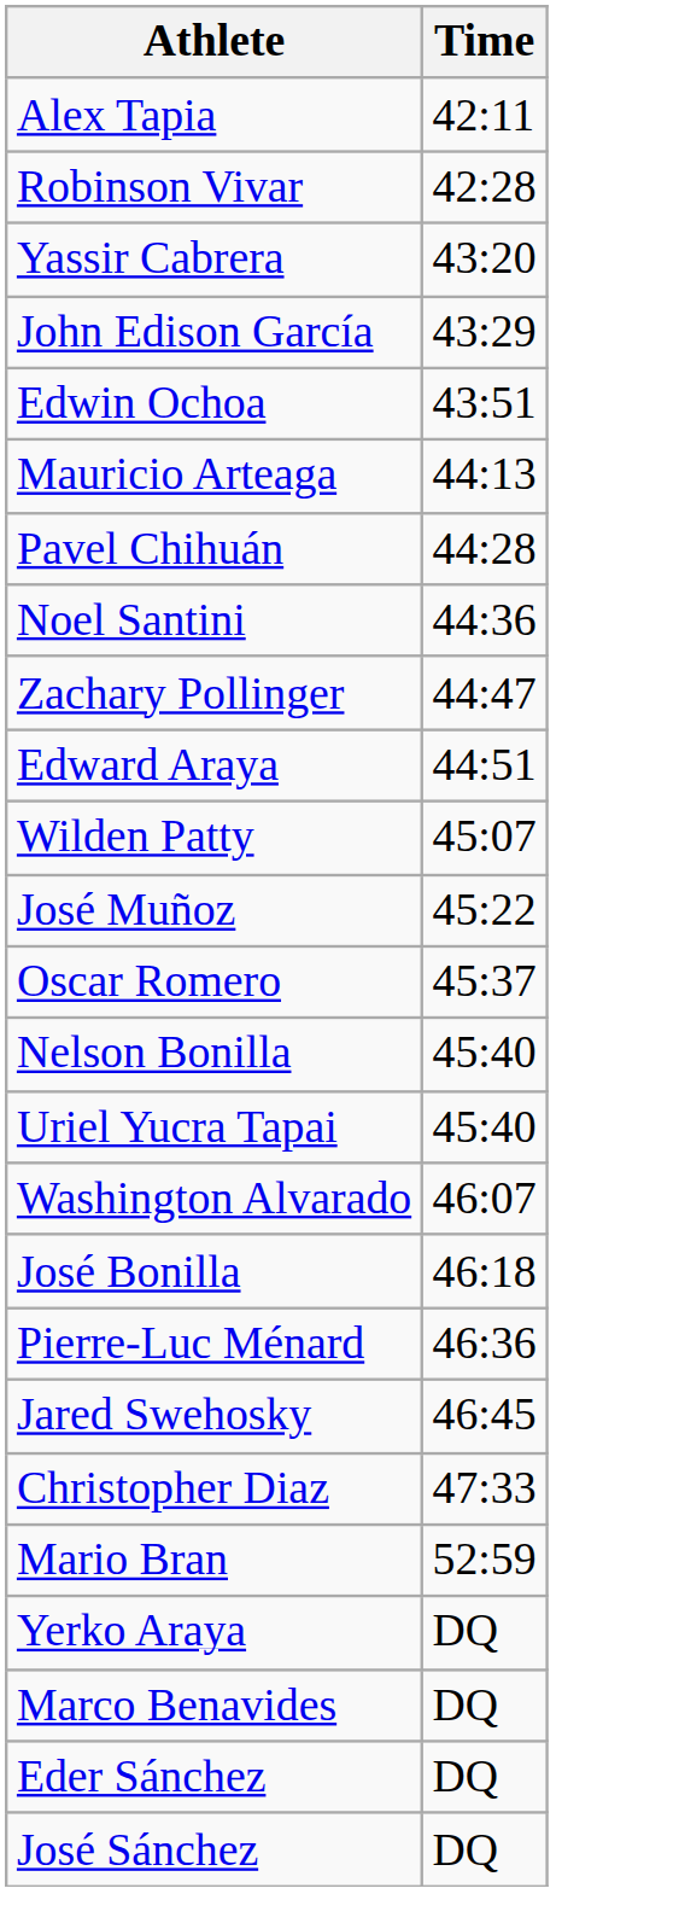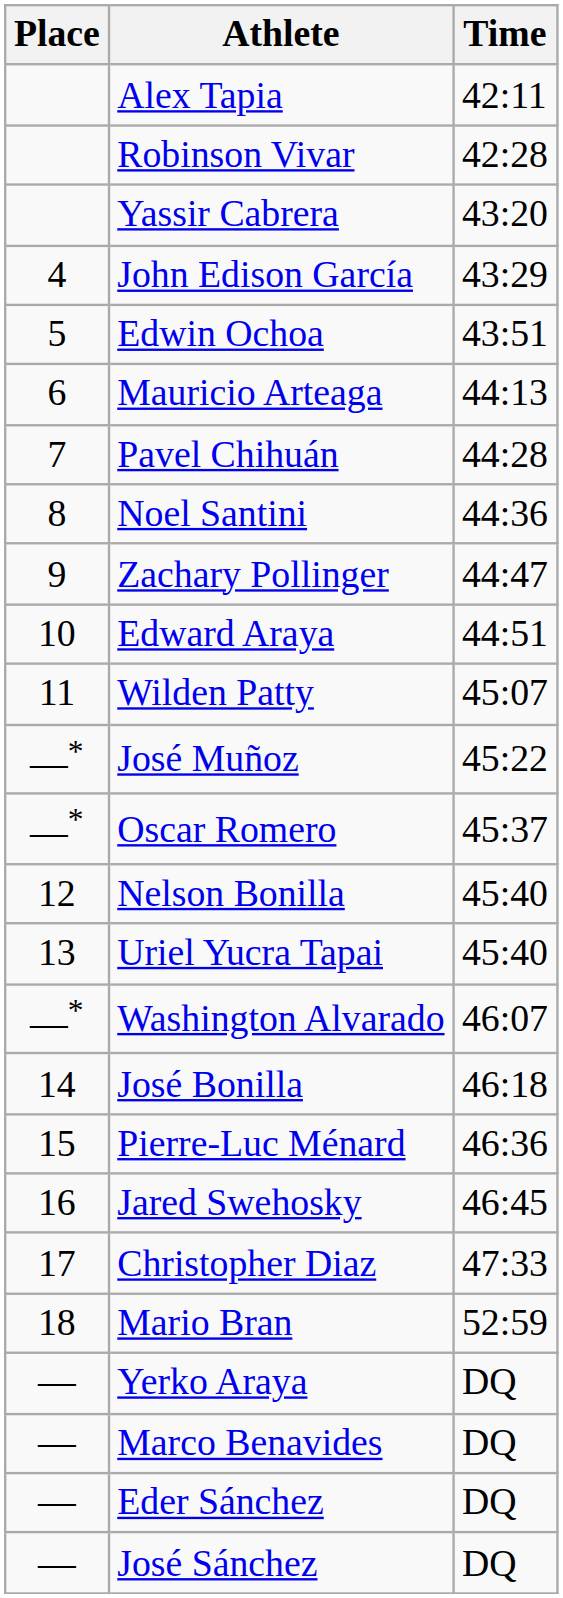+ column: Place | 4 | 5 | 6 | 7 | 8 | 9 | 10 | 11 | —* | —* | 12 | 13 | —* | 14 | 15 | 16 | 17 | 18 | — | — | — | —
